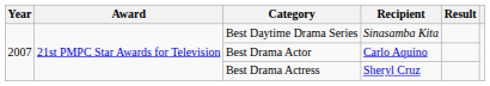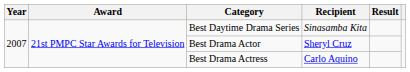Best Drama Actor | Recipient: Carlo Aquino -> Sheryl Cruz
Best Drama Actress | Recipient: Sheryl Cruz -> Carlo Aquino
